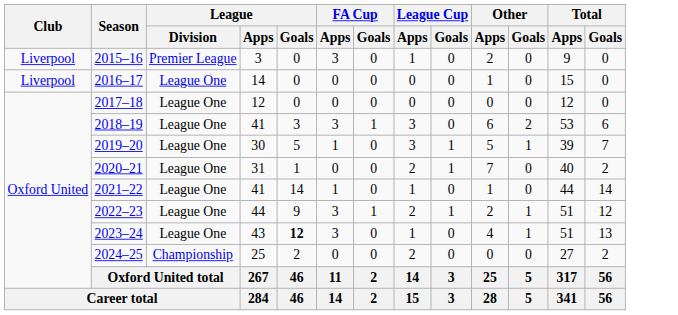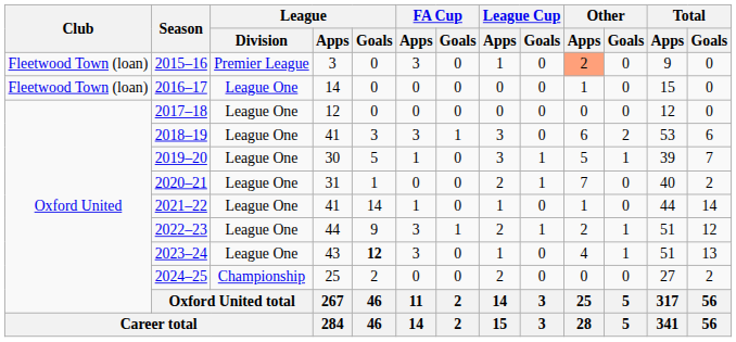2015–16 | Club: Liverpool -> Fleetwood Town (loan)
2015–16 | Other / Apps: no background -> lightsalmon background
2016–17 | Club: Liverpool -> Fleetwood Town (loan)
